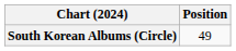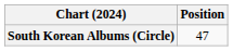South Korean Albums (Circle) | Position: 49 -> 47
